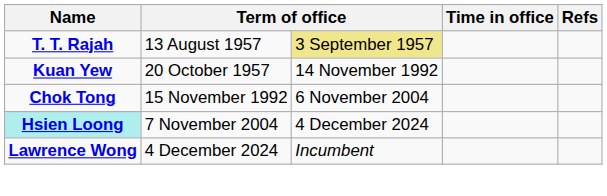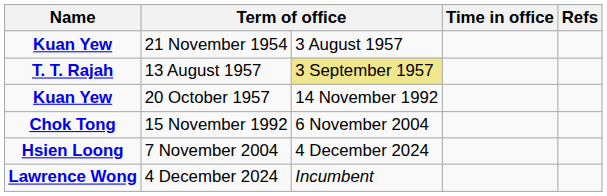+ row: Kuan Yew | 21 November 1954 | 3 August 1957
7 November 2004 | Name: paleturquoise background -> no background
